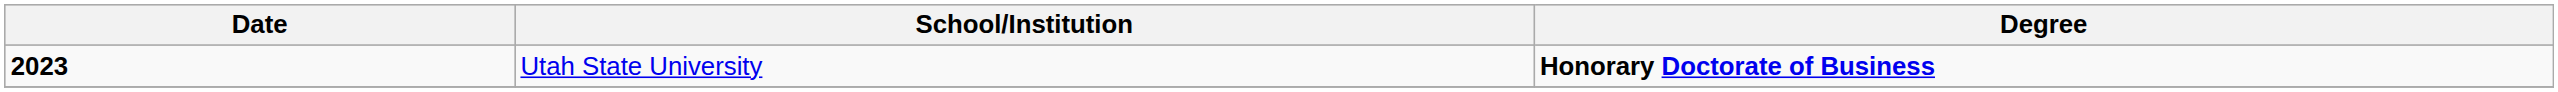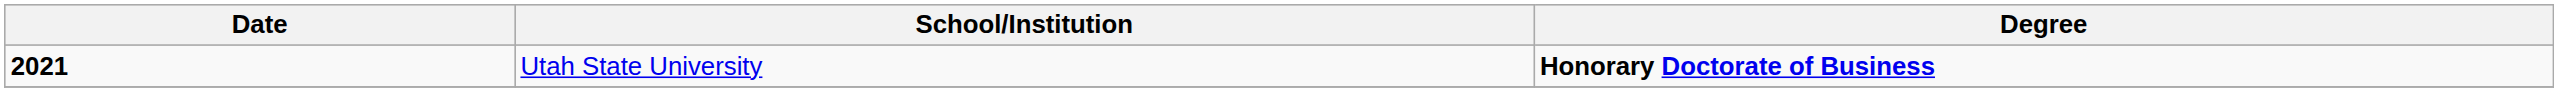Utah State University | Date: 2023 -> 2021
